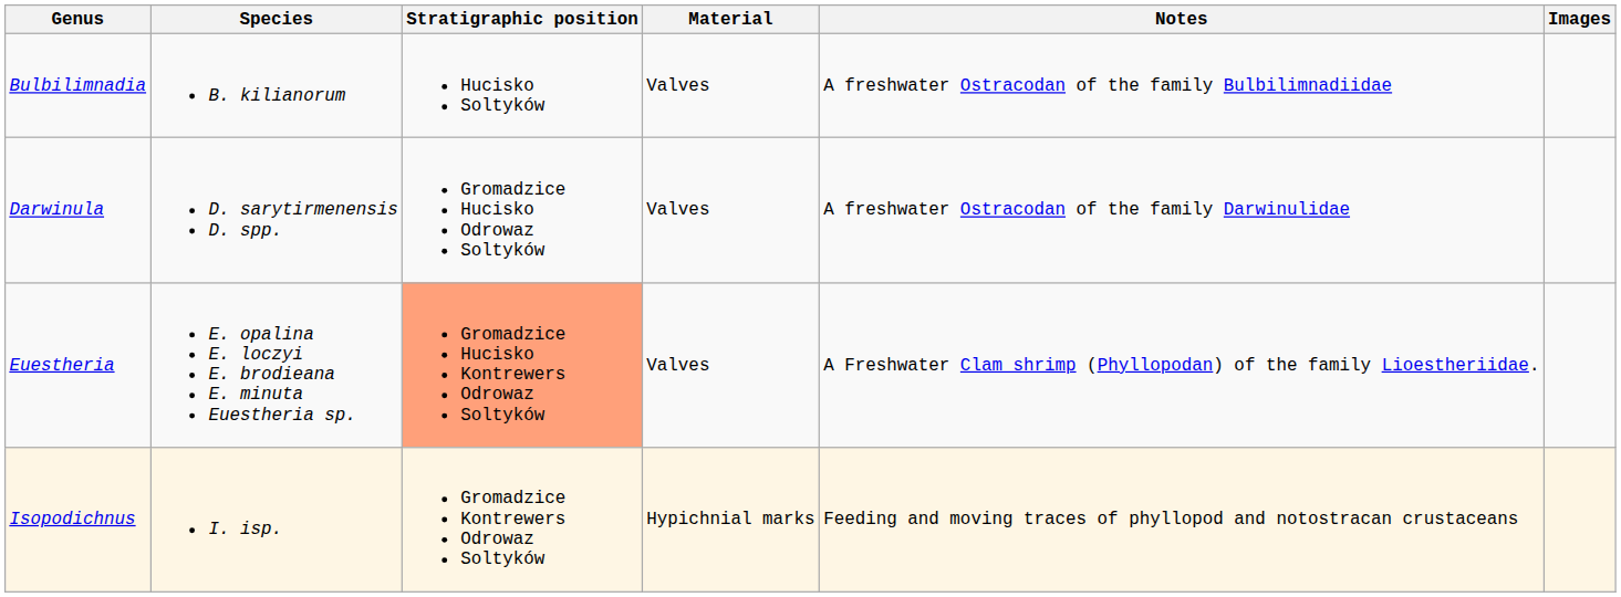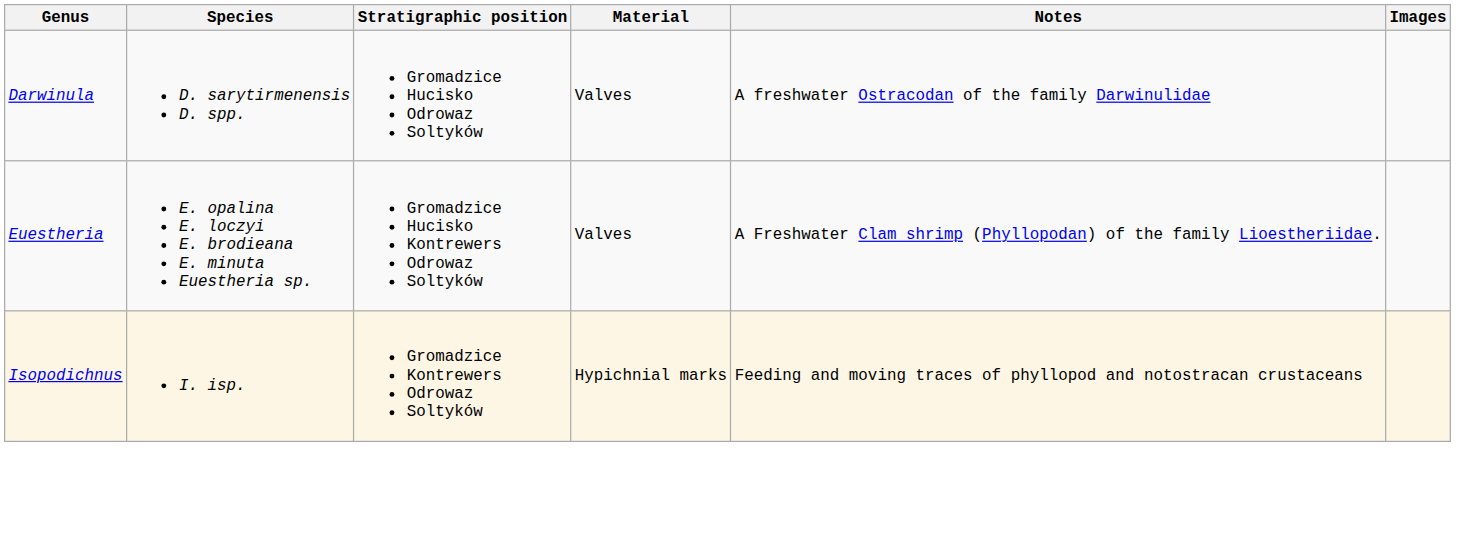- row: Bulbilimnadia | B. kilianorum | Hucisko Soltyków | Valves | A freshwater Ostracodan of the family Bulbilimnadiidae
Euestheria | Stratigraphic position: lightsalmon background -> no background
